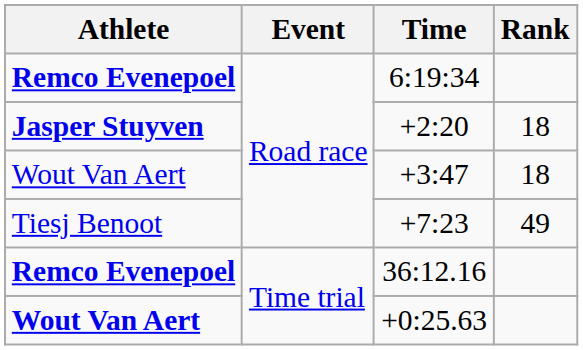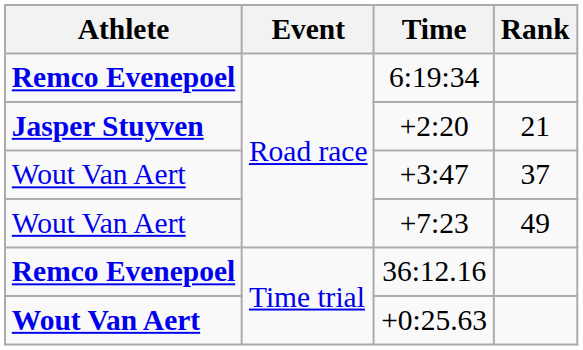+2:20 | Rank: 18 -> 21
+3:47 | Rank: 18 -> 37
+7:23 | Athlete: Tiesj Benoot -> Wout Van Aert
